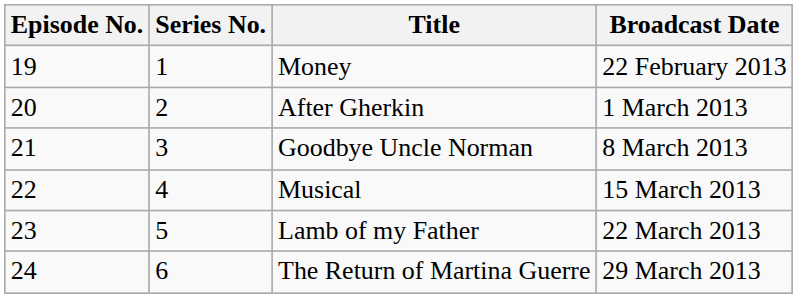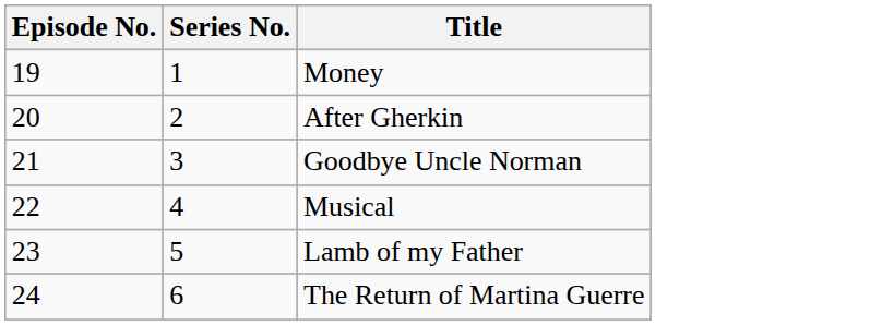- column: Broadcast Date | 22 February 2013 | 1 March 2013 | 8 March 2013 | 15 March 2013 | 22 March 2013 | 29 March 2013
